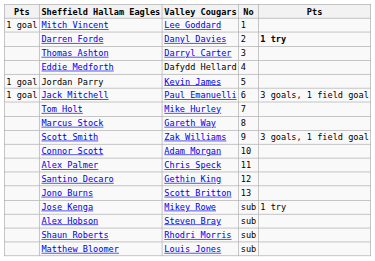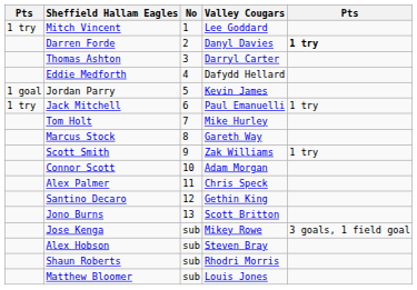columns swapped: No <-> Valley Cougars
Mitch Vincent | column 1: 1 goal -> 1 try
Jack Mitchell | column 1: 1 goal -> 1 try
Jack Mitchell | column 5: 3 goals, 1 field goal -> 1 try
Scott Smith | column 5: 3 goals, 1 field goal -> 1 try
Jose Kenga | column 5: 1 try -> 3 goals, 1 field goal
